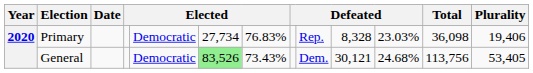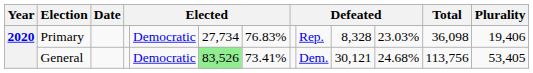General | column 7: 73.43% -> 73.41%
